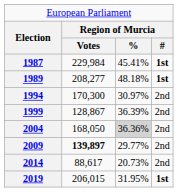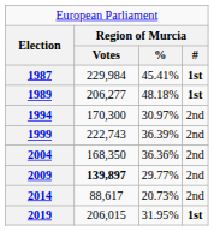1989 | column 2: 208,277 -> 206,277
1999 | column 2: 128,867 -> 222,743
2004 | column 2: 168,050 -> 168,350
2004 | column 3: lightgrey background -> no background
